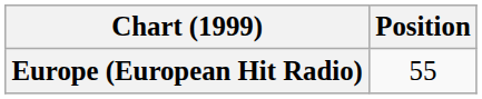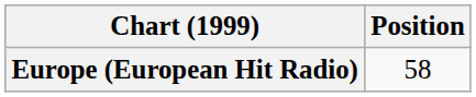Europe (European Hit Radio) | Position: 55 -> 58
